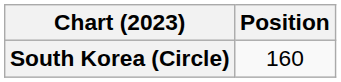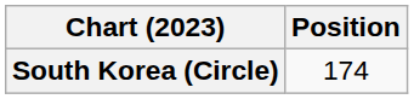South Korea (Circle) | Position: 160 -> 174
